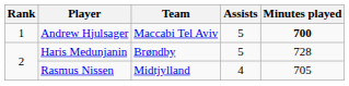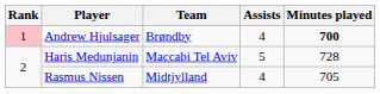Andrew Hjulsager | Rank: no background -> pink background
Andrew Hjulsager | Team: Maccabi Tel Aviv -> Brøndby
Andrew Hjulsager | Assists: 5 -> 4
Haris Medunjanin | Team: Brøndby -> Maccabi Tel Aviv
